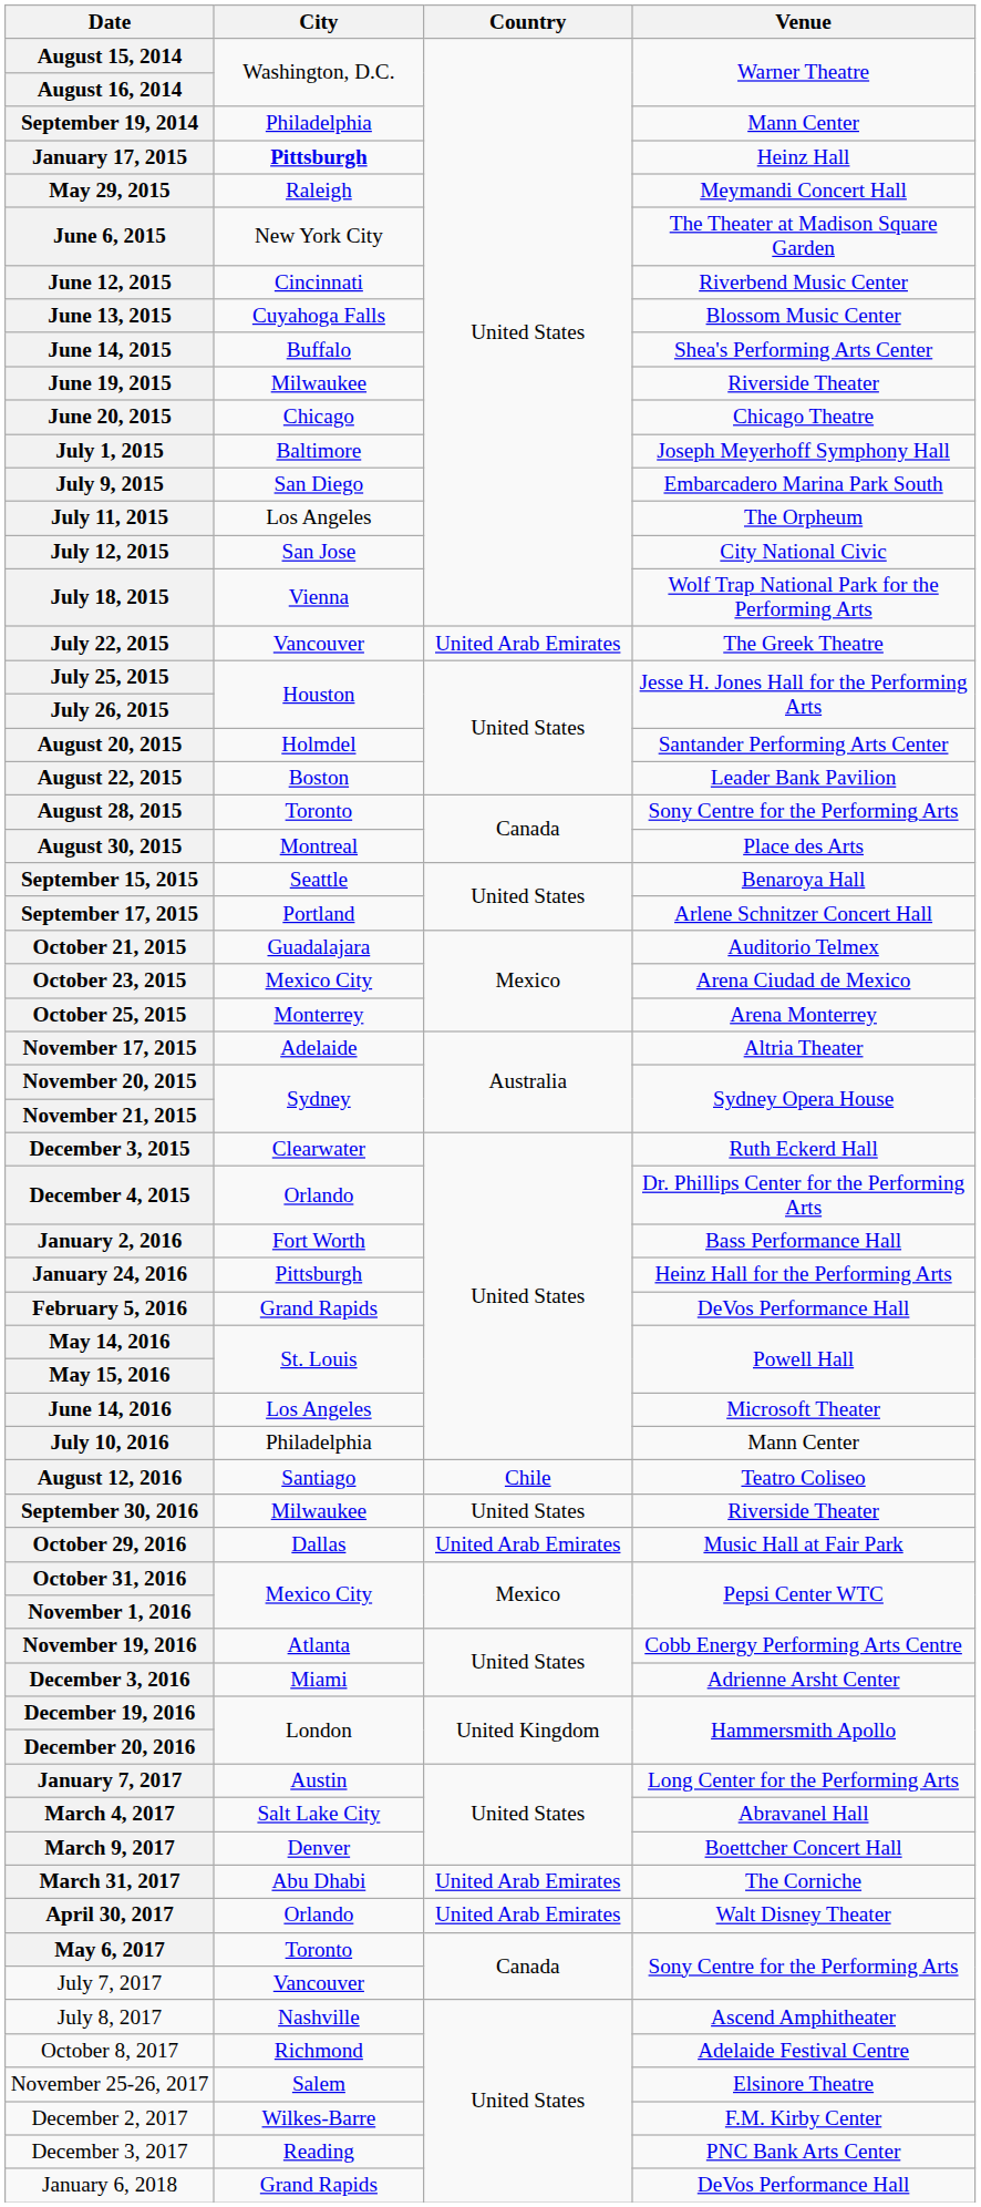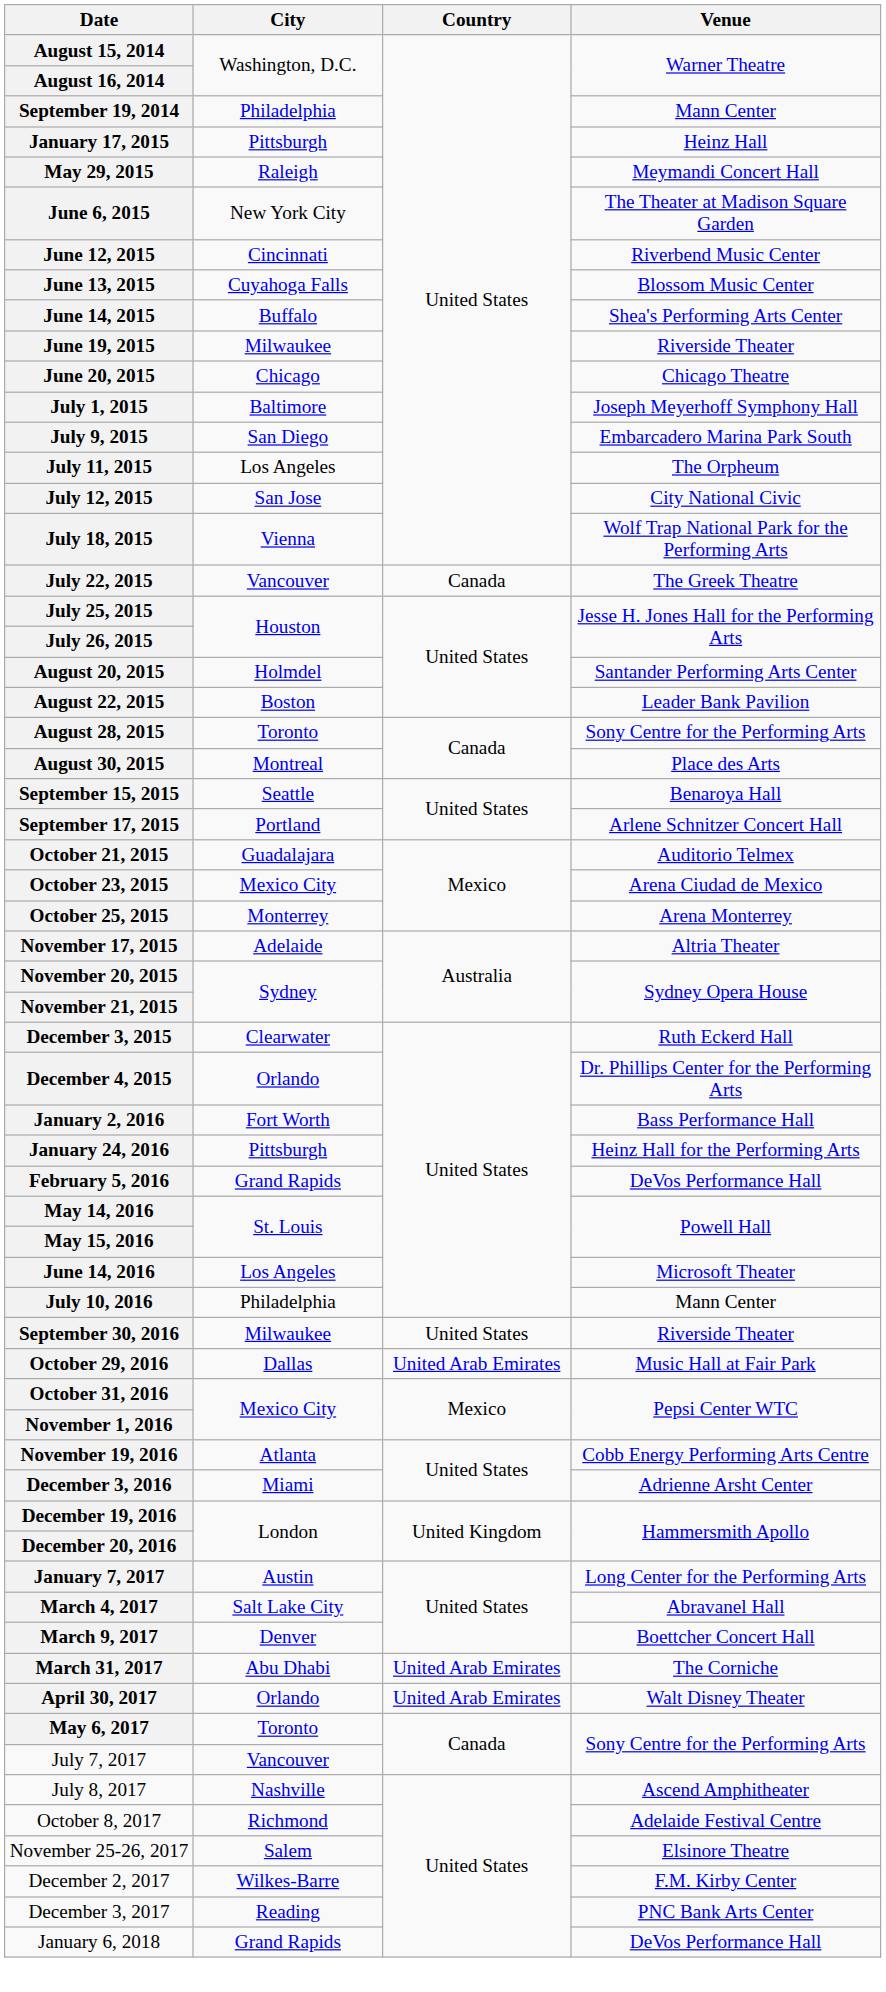January 17, 2015 | City: bold -> normal
July 22, 2015 | Country: United Arab Emirates -> Canada
- row: August 12, 2016 | Santiago | Chile | Teatro Coliseo
